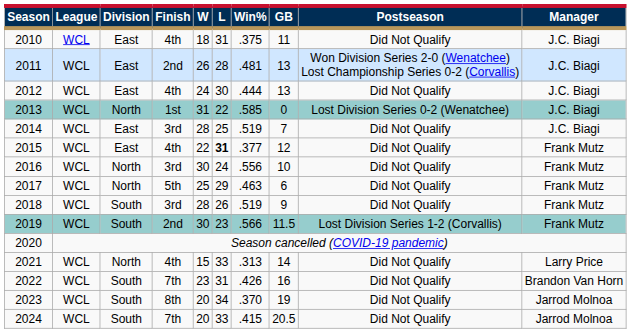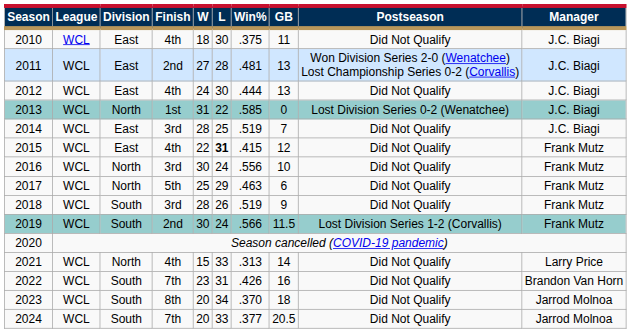2010 | L: 31 -> 30
2011 | W: 26 -> 27
2015 | Win%: .377 -> .415
2019 | L: 23 -> 24
2023 | GB: 19 -> 18
2024 | Win%: .415 -> .377
